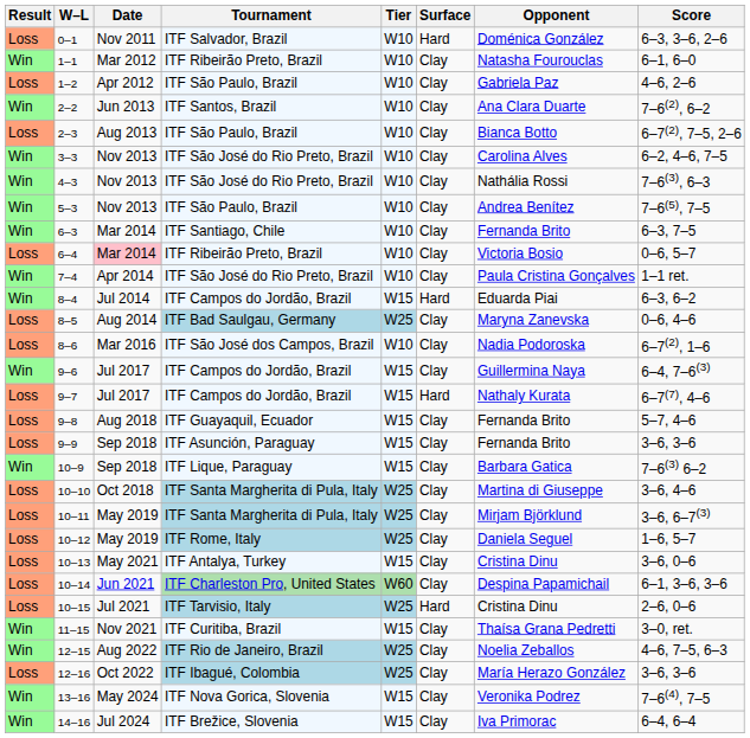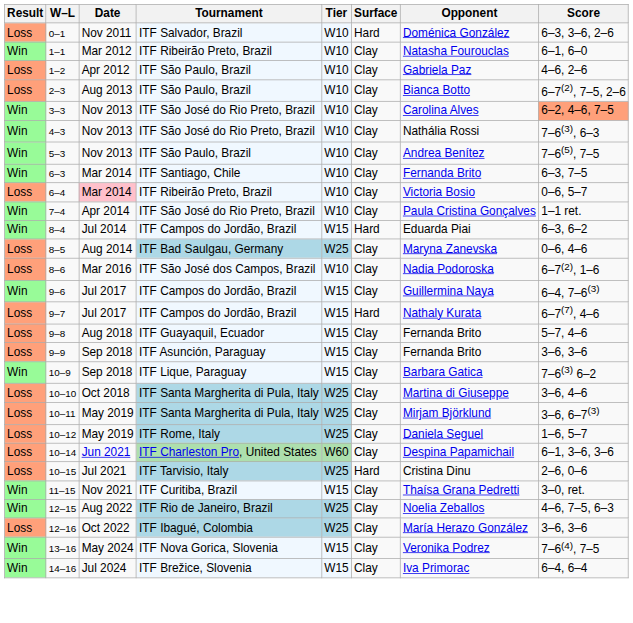- row: Win | 2–2 | Jun 2013 | ITF Santos, Brazil | W10 | Clay | Ana Clara Duarte | 7–6(2), 6–2
3–3 | Score: no background -> lightsalmon background
- row: Loss | 10–13 | May 2021 | ITF Antalya, Turkey | W15 | Clay | Cristina Dinu | 3–6, 0–6
